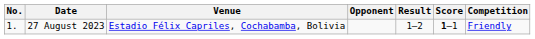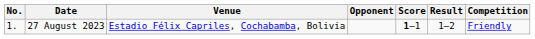columns swapped: Score <-> Result
